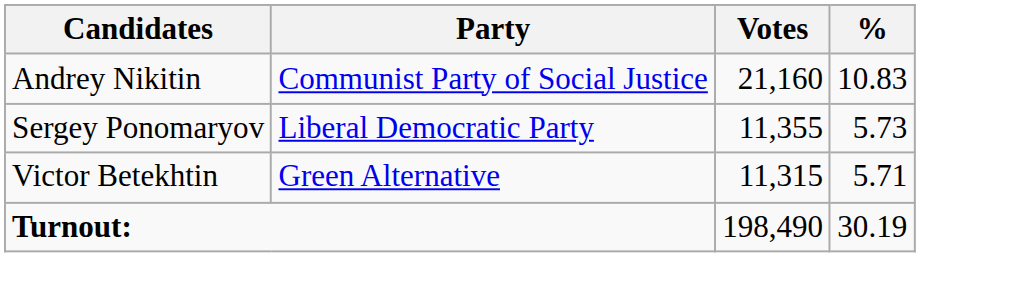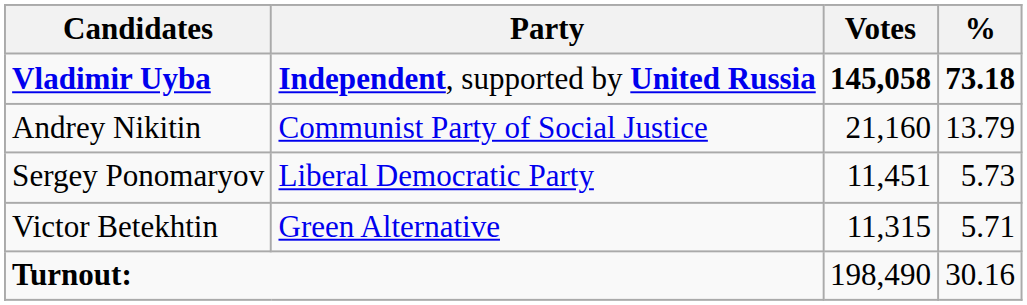+ row: Vladimir Uyba | Independent, supported by United Russia | 145,058 | 73.18
Andrey Nikitin | %: 10.83 -> 13.79
Sergey Ponomaryov | Votes: 11,355 -> 11,451
Turnout: | %: 30.19 -> 30.16
